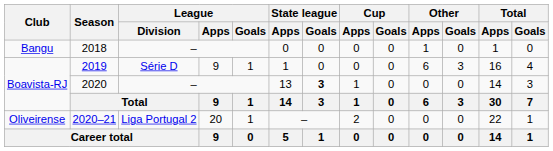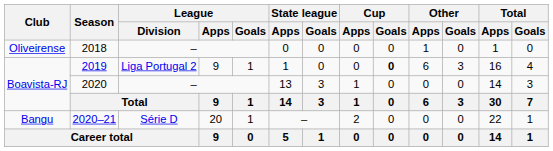2018 | Club: Bangu -> Oliveirense
2019 | League / Division: Série D -> Liga Portugal 2
2019 | Cup / Goals: normal -> bold
2020 | State league / Goals: bold -> normal
2020–21 | Club: Oliveirense -> Bangu
2020–21 | League / Division: Liga Portugal 2 -> Série D
